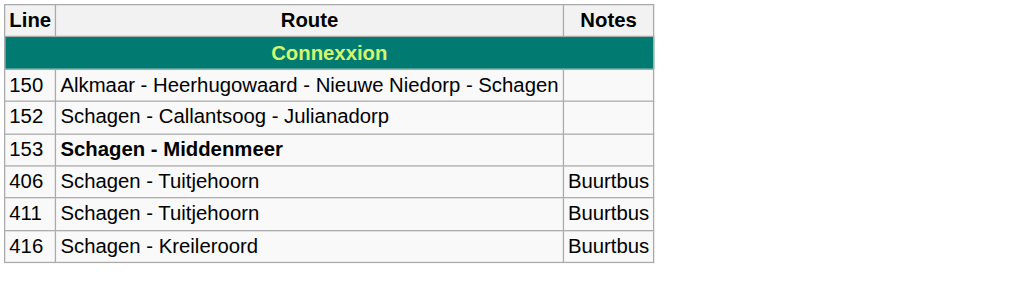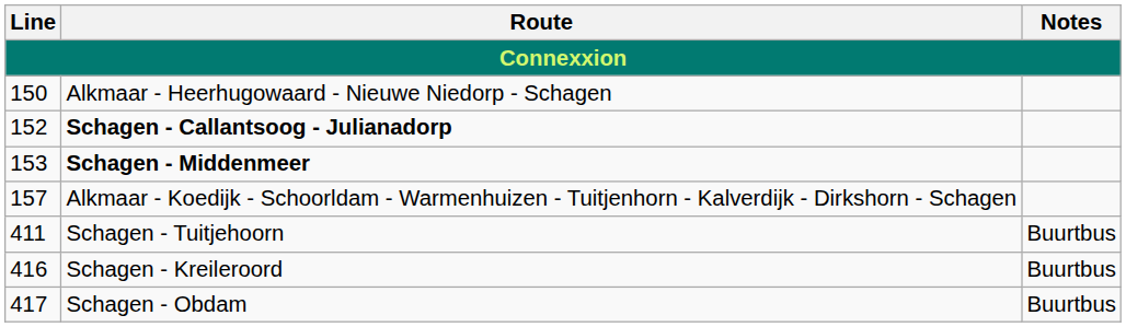152 | Route: normal -> bold
+ row: 157 | Alkmaar - Koedijk - Schoorldam - Warmenhuizen - Tuitjenhorn - Kalverdijk - Dirkshorn - Schagen
- row: 406 | Schagen - Tuitjehoorn | Buurtbus
+ row: 417 | Schagen - Obdam | Buurtbus
